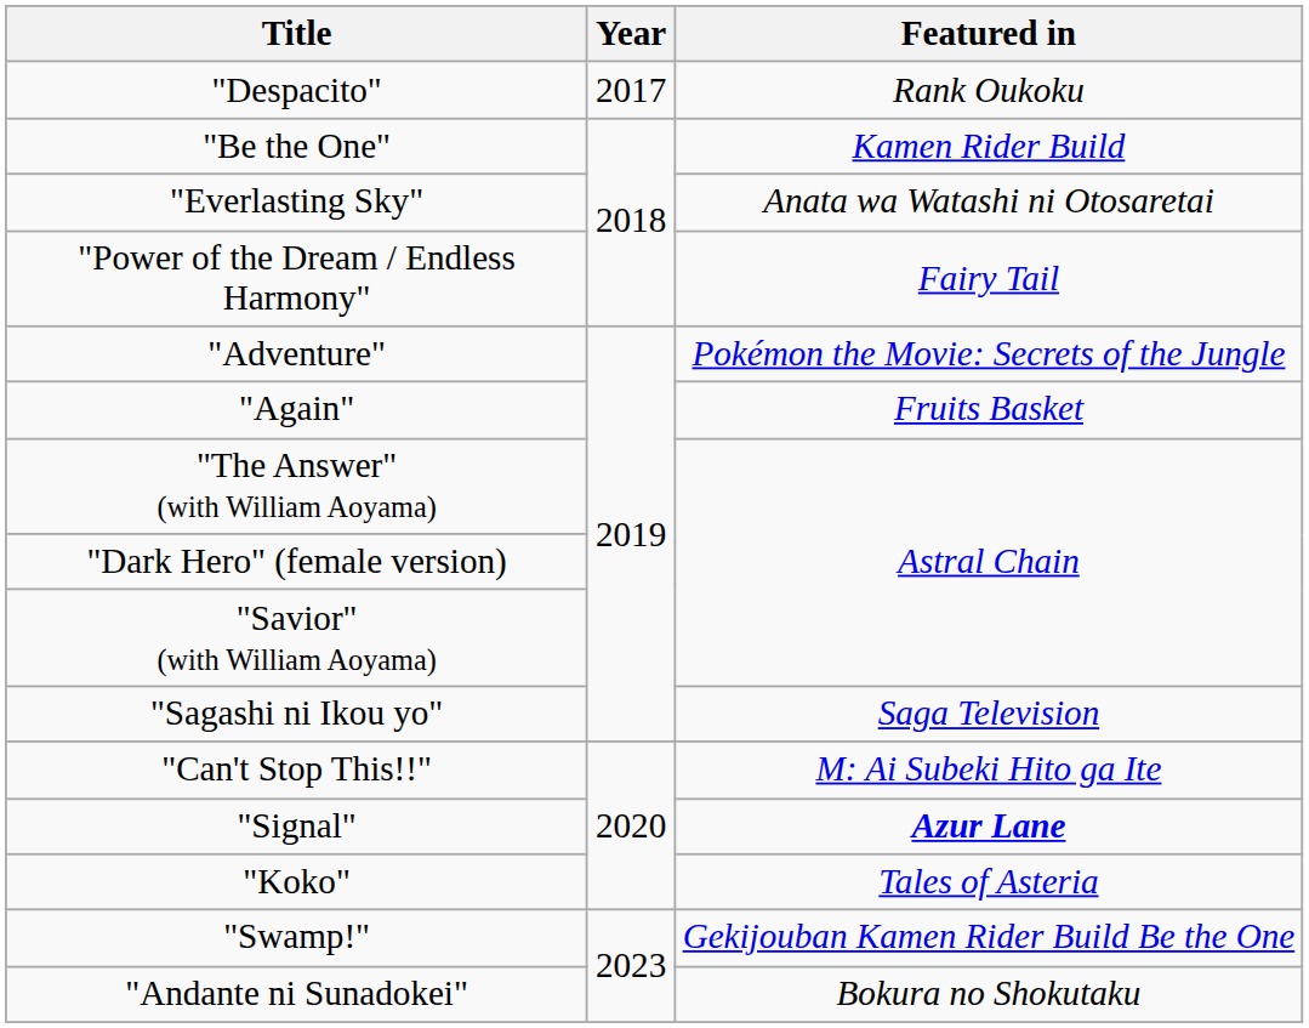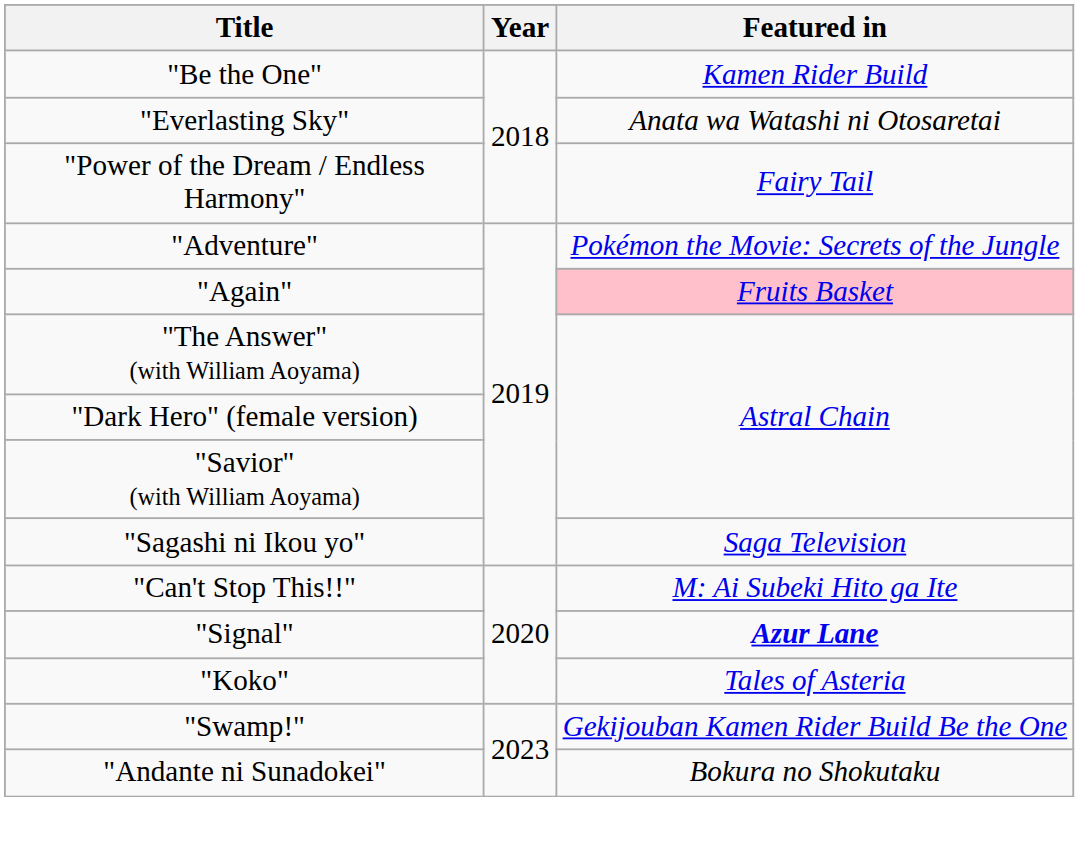- row: "Despacito" | 2017 | Rank Oukoku
"Again" | Featured in: no background -> pink background
